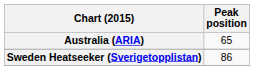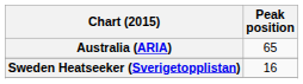Sweden Heatseeker (Sverigetopplistan) | Peak position: 86 -> 16
